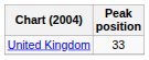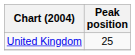United Kingdom | Peak position: 33 -> 25
